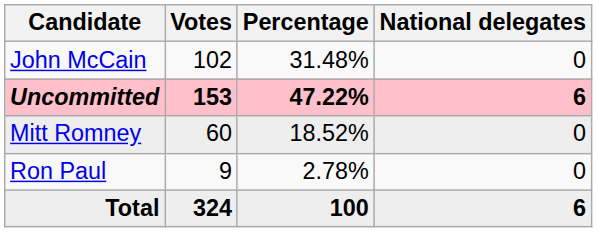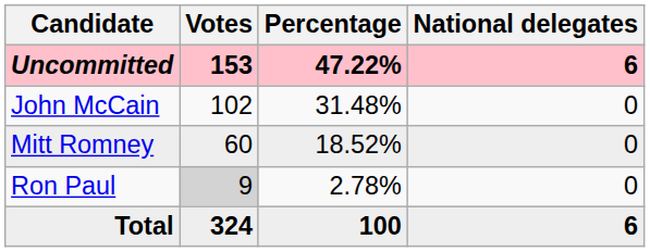rows swapped: Uncommitted <-> John McCain
Ron Paul | Votes: no background -> lightgrey background
